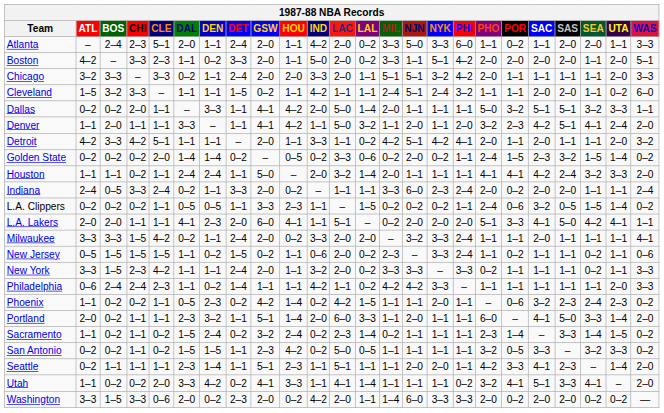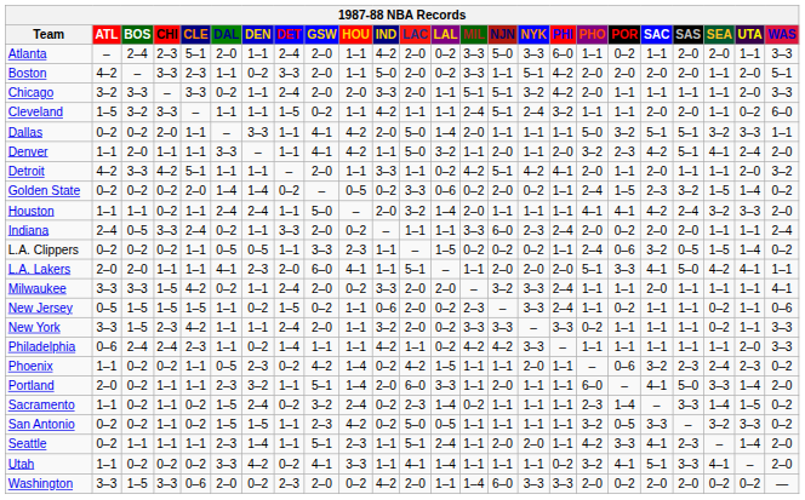L.A. Lakers | MIL: 0–2 -> 1–1
Seattle | LAL: 1–1 -> 2–4
Utah | CLE: 2–0 -> 0–2
